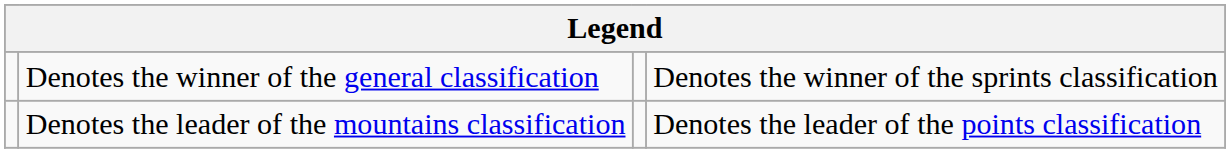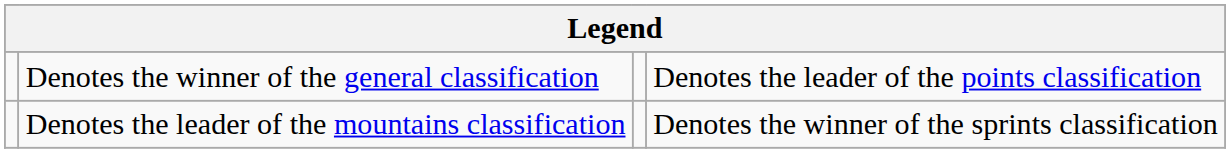Denotes the winner of the general classification | column 4: Denotes the winner of the sprints classification -> Denotes the leader of the points classification
Denotes the leader of the mountains classification | column 4: Denotes the leader of the points classification -> Denotes the winner of the sprints classification
